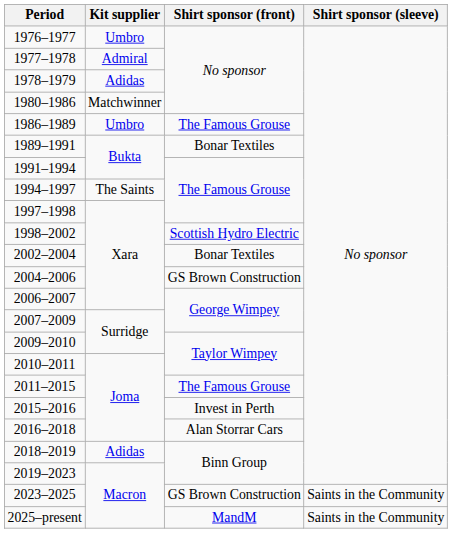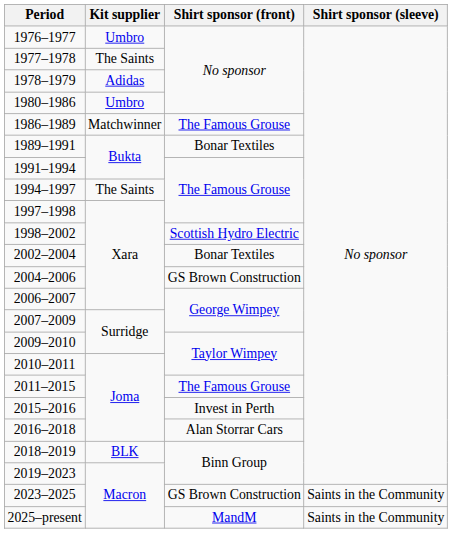1977–1978 | Kit supplier: Admiral -> The Saints
1980–1986 | Kit supplier: Matchwinner -> Umbro
1986–1989 | Kit supplier: Umbro -> Matchwinner
2018–2019 | Kit supplier: Adidas -> BLK
